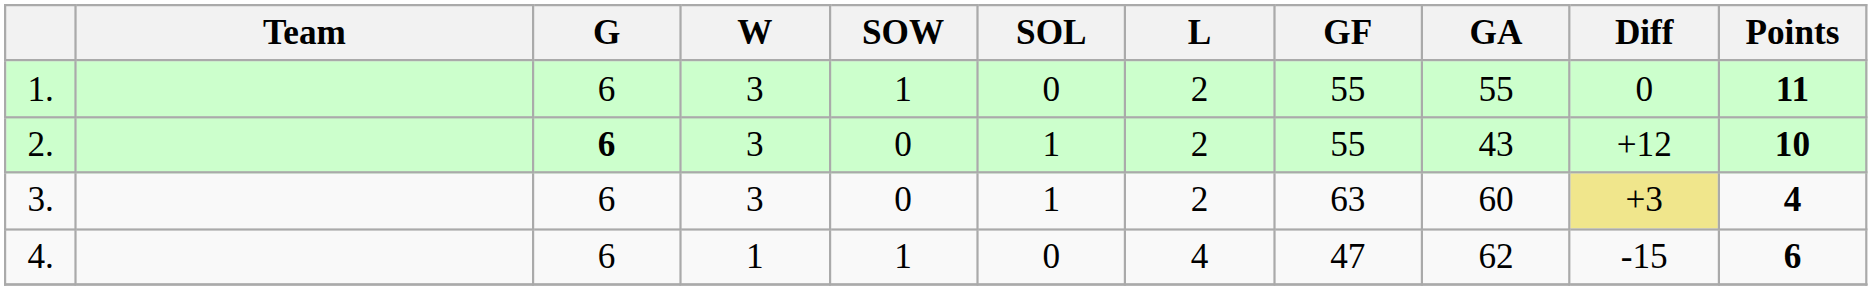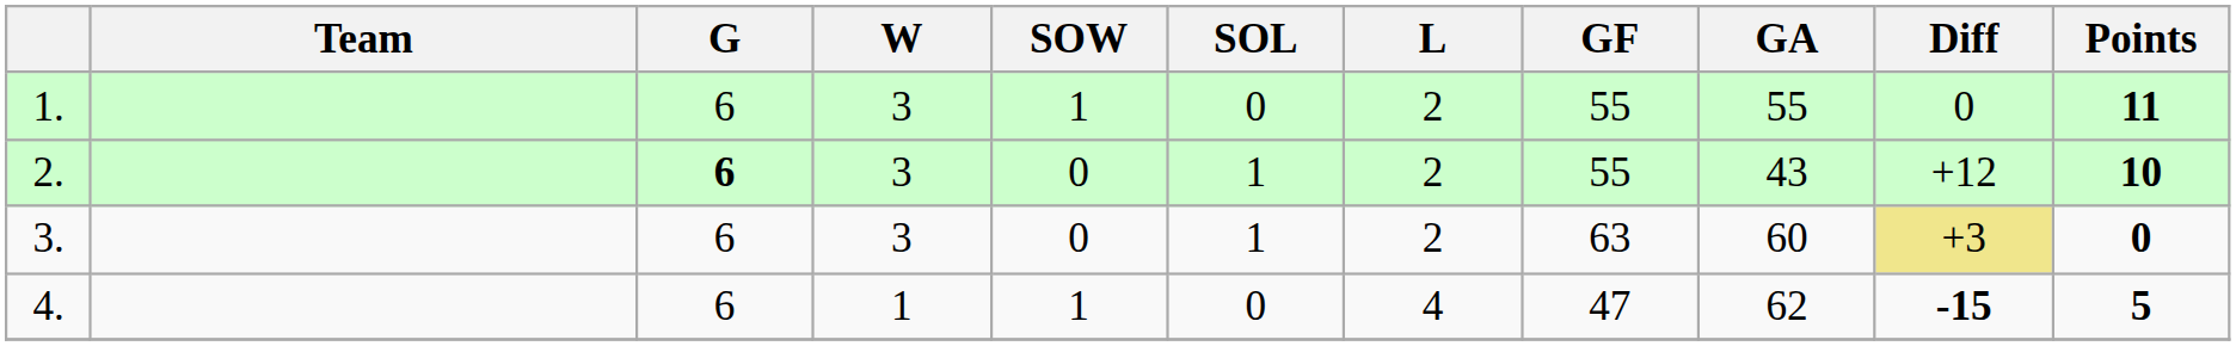3. | Points: 4 -> 0
4. | Diff: normal -> bold
4. | Points: 6 -> 5
